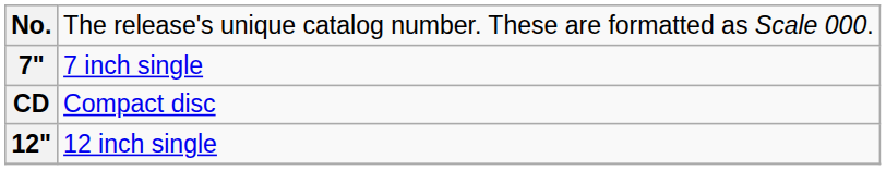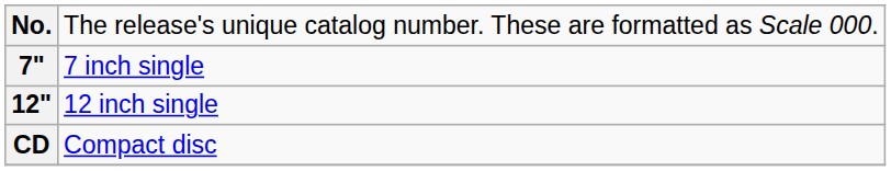rows swapped: 12" <-> CD
